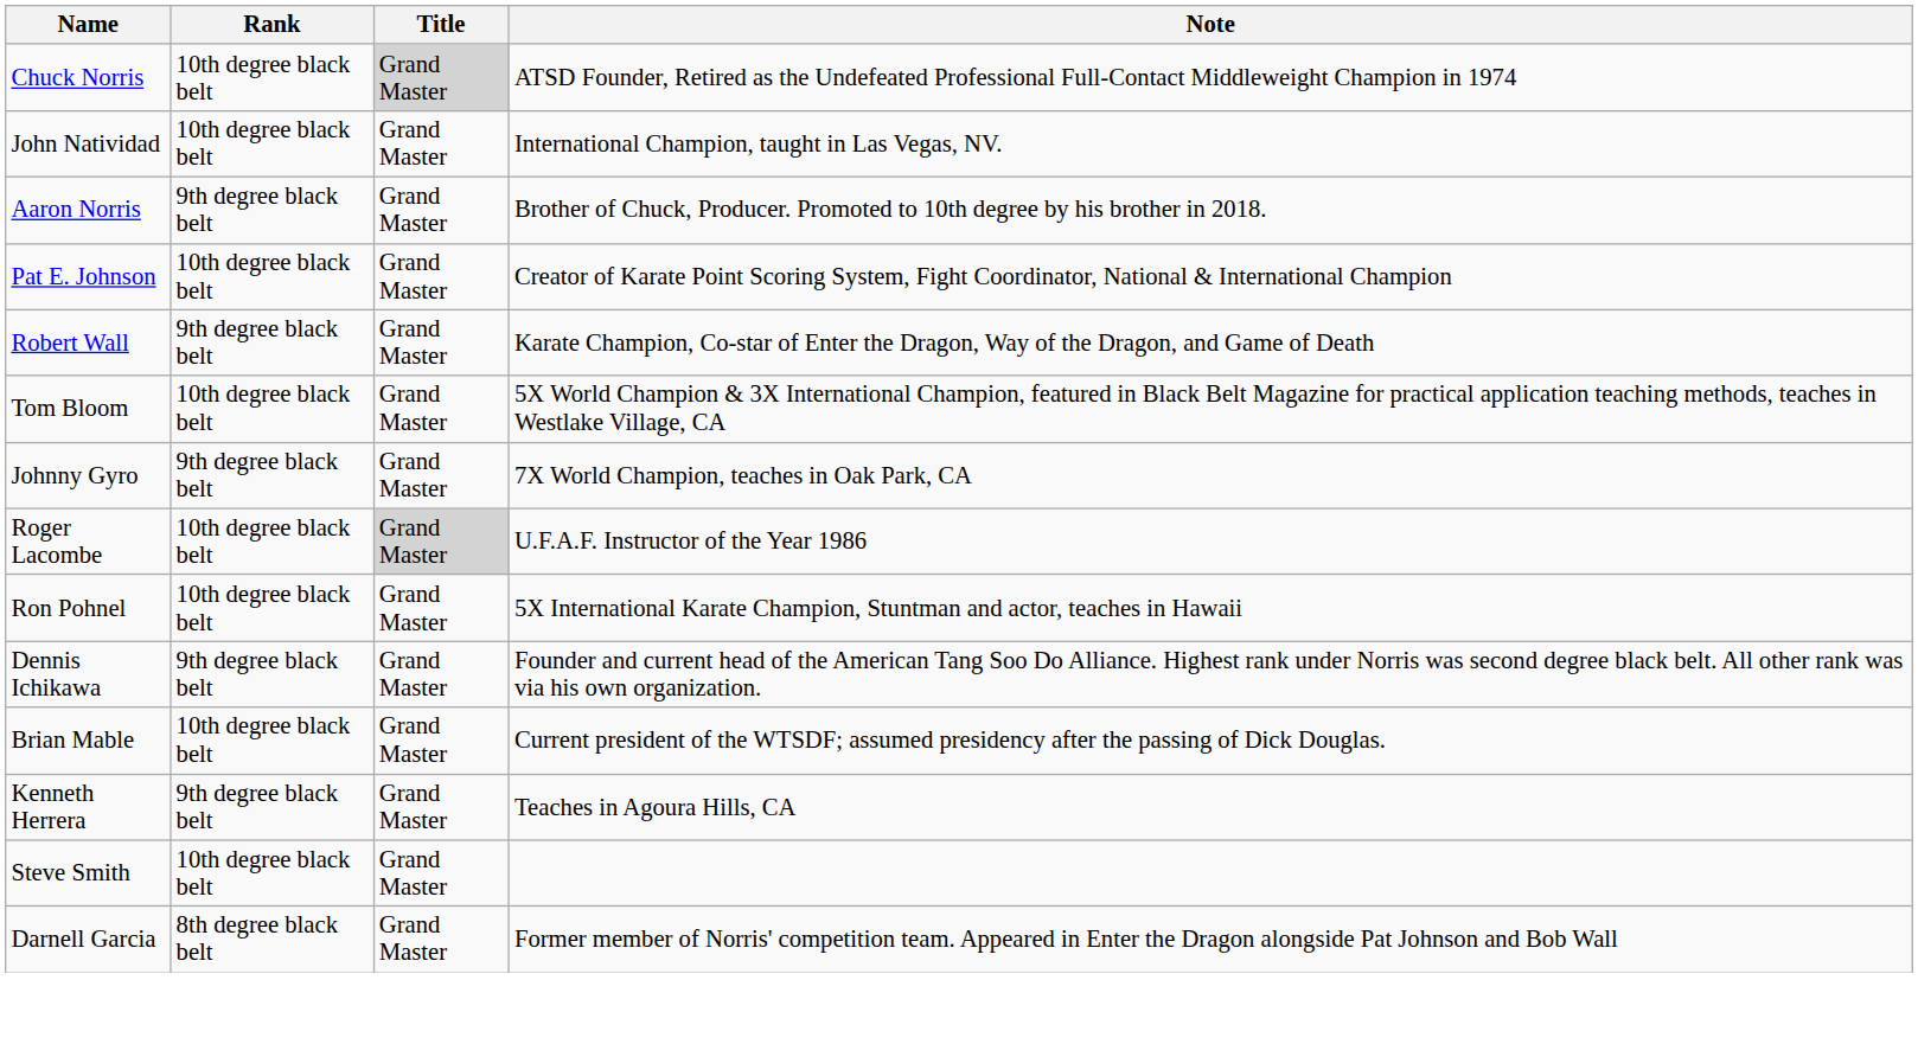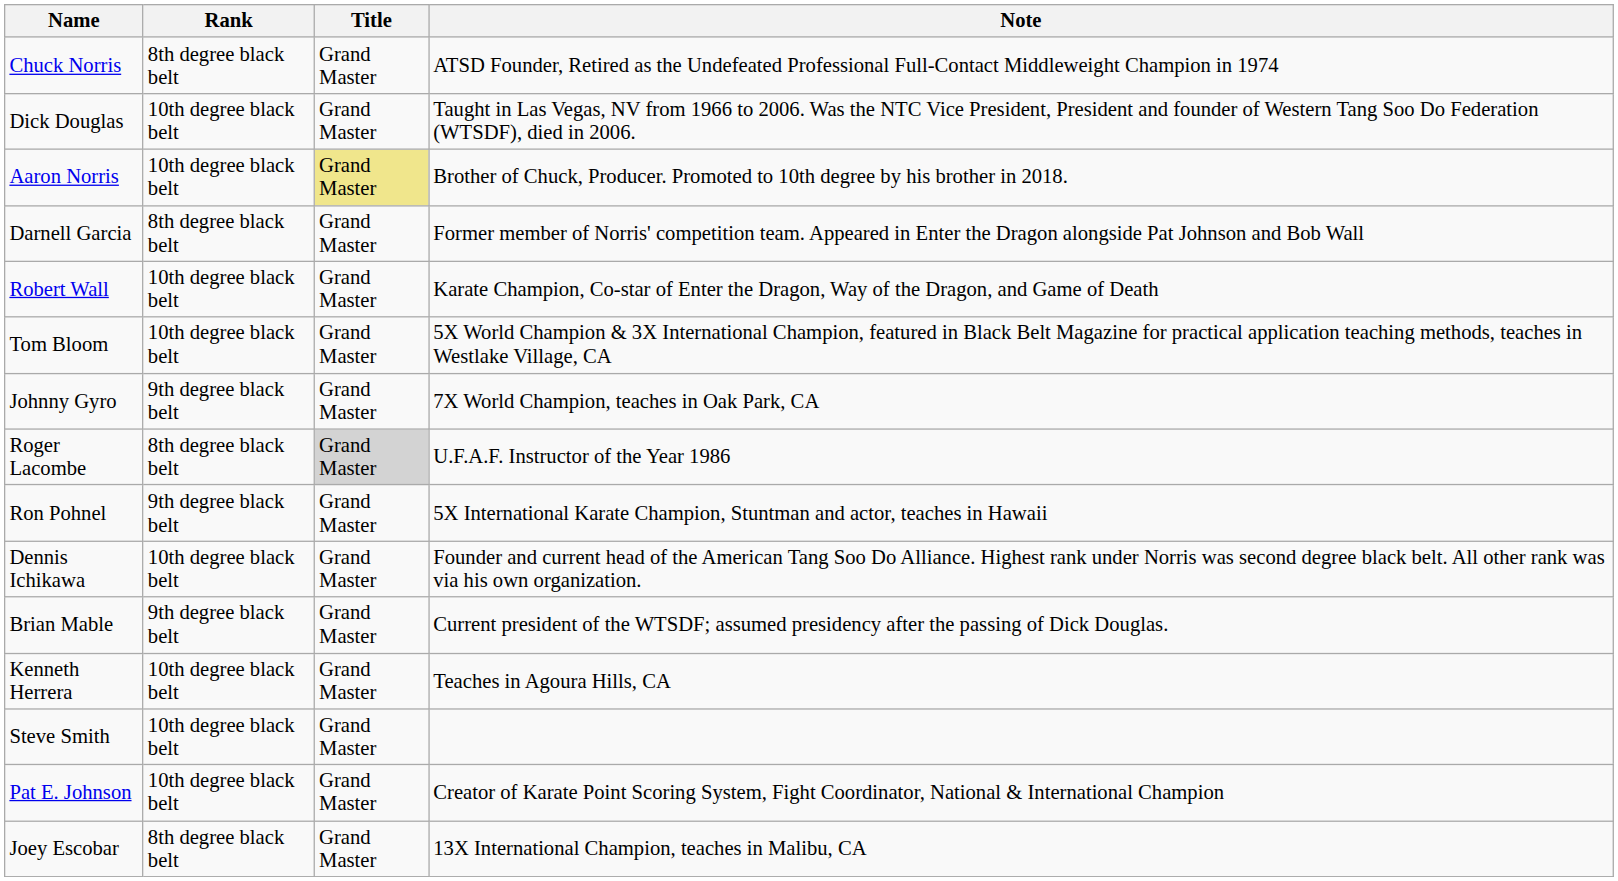Chuck Norris | Rank: 10th degree black belt -> 8th degree black belt
Chuck Norris | Title: lightgrey background -> no background
+ row: Dick Douglas | 10th degree black belt | Grand Master | Taught in Las Vegas, NV from 1966 to 2006. Was the NTC Vice President, President and founder of Western Tang Soo Do Federation (WTSDF), died in 2006.
- row: John Natividad | 10th degree black belt | Grand Master | International Champion, taught in Las Vegas, NV.
Aaron Norris | Rank: 9th degree black belt -> 10th degree black belt
Aaron Norris | Title: no background -> khaki background
rows swapped: Pat E. Johnson <-> Darnell Garcia
Robert Wall | Rank: 9th degree black belt -> 10th degree black belt
Roger Lacombe | Rank: 10th degree black belt -> 8th degree black belt
Ron Pohnel | Rank: 10th degree black belt -> 9th degree black belt
Dennis Ichikawa | Rank: 9th degree black belt -> 10th degree black belt
Brian Mable | Rank: 10th degree black belt -> 9th degree black belt
Kenneth Herrera | Rank: 9th degree black belt -> 10th degree black belt
+ row: Joey Escobar | 8th degree black belt | Grand Master | 13X International Champion, teaches in Malibu, CA
